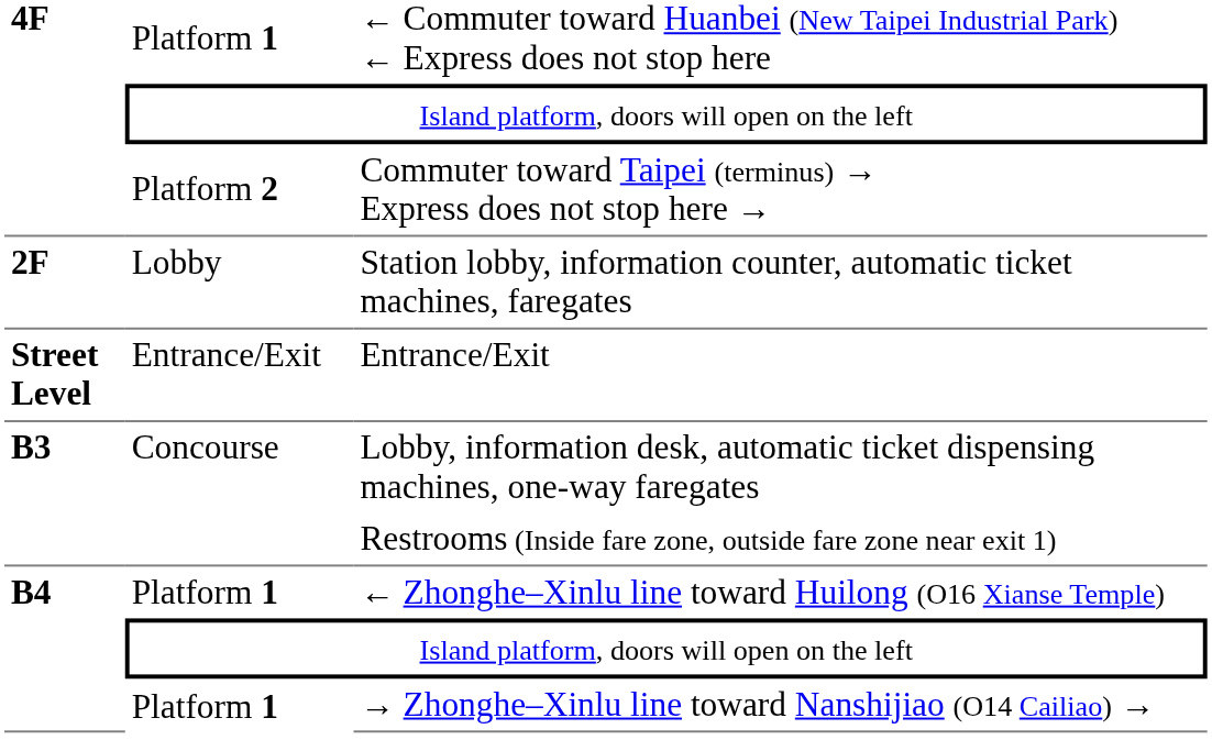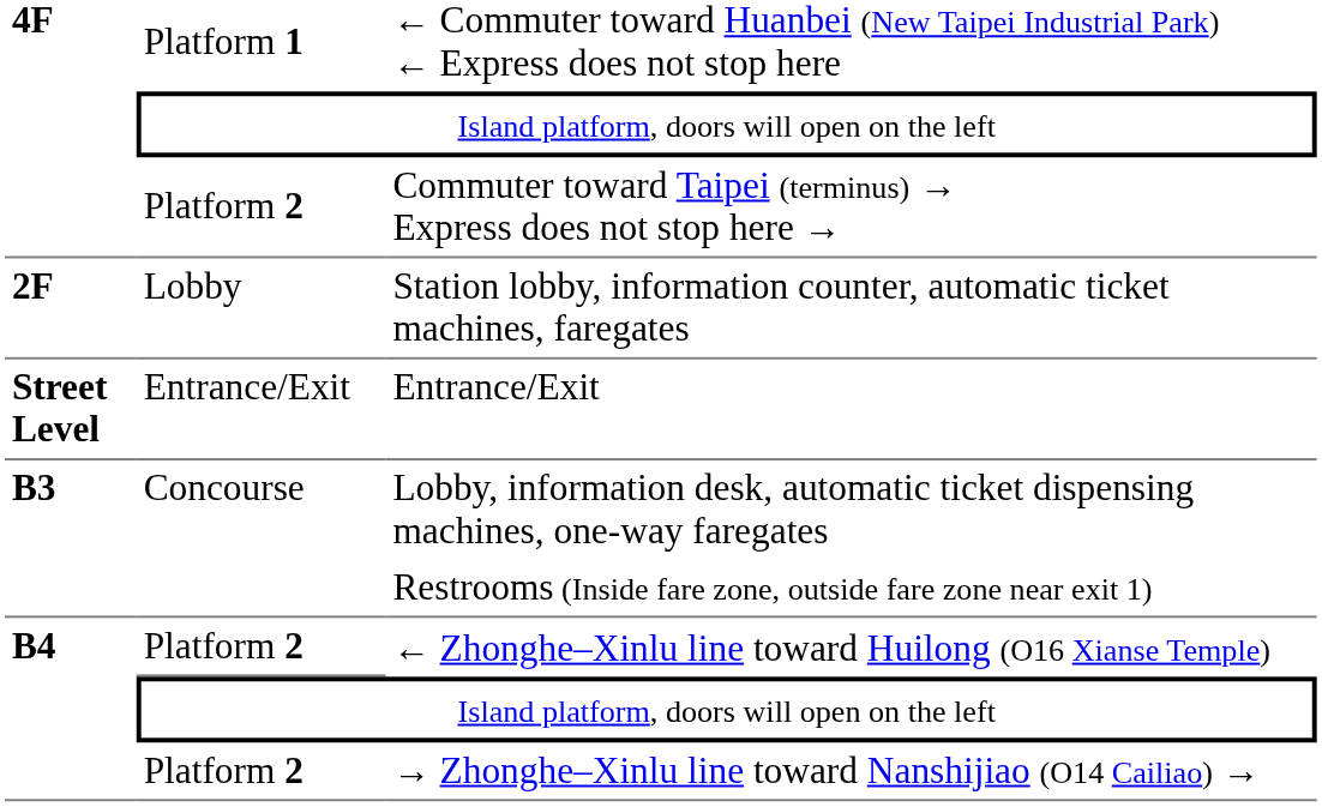← Zhonghe–Xinlu line toward Huilong (O16 Xianse Temple) | column 2: Platform 1 -> Platform 2
→ Zhonghe–Xinlu line toward Nanshijiao (O14 Cailiao) → | column 2: Platform 1 -> Platform 2
